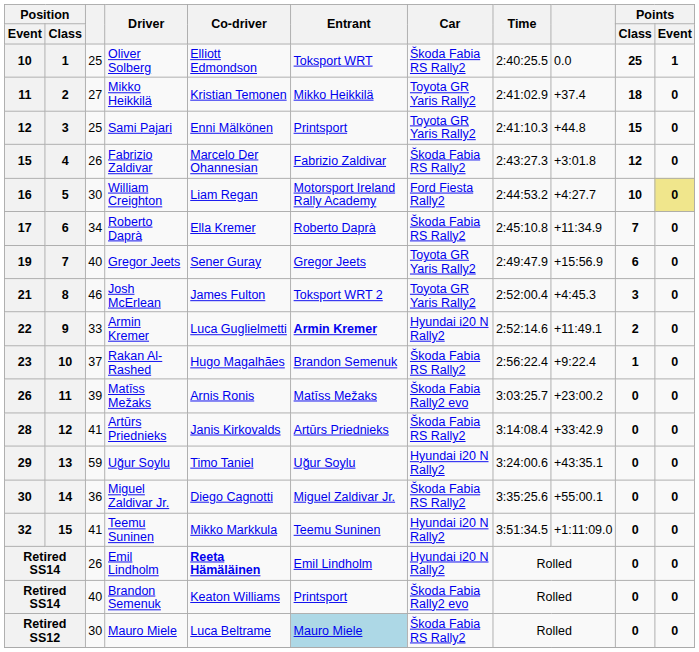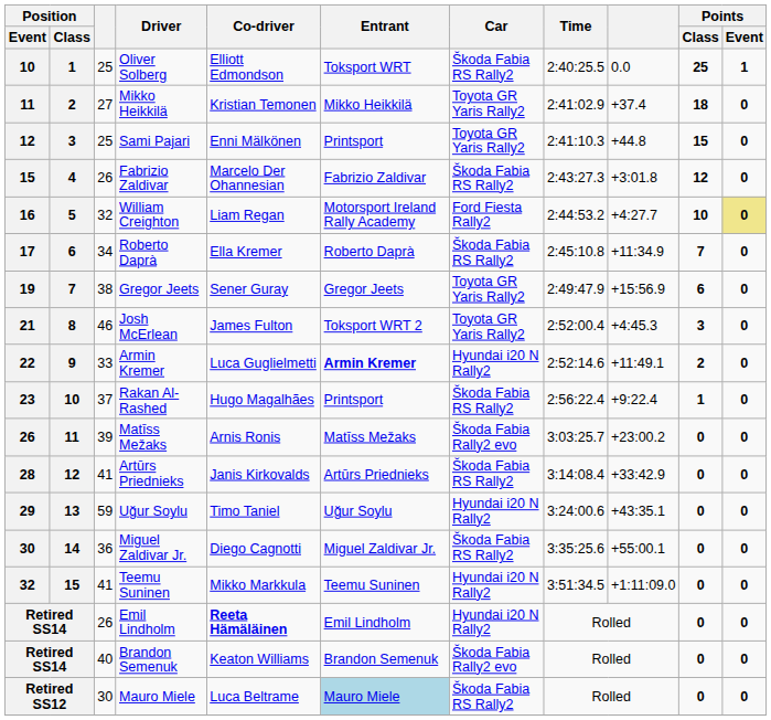16 | column 3: 30 -> 32
19 | column 3: 40 -> 38
23 | Entrant: Brandon Semenuk -> Printsport
Retired SS14 / Brandon Semenuk | Entrant: Printsport -> Brandon Semenuk
